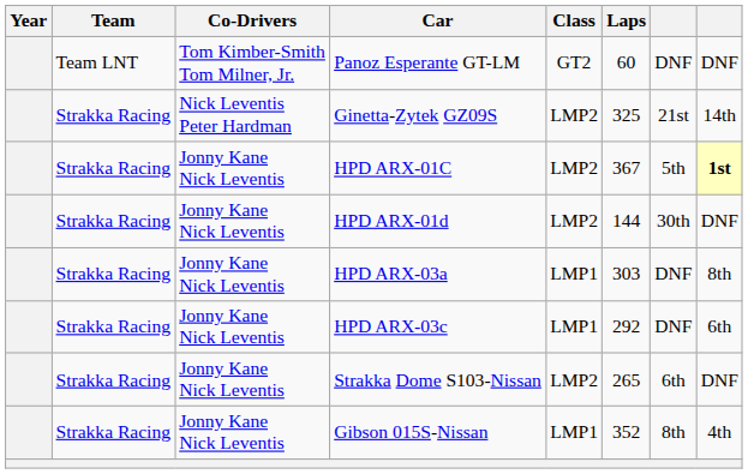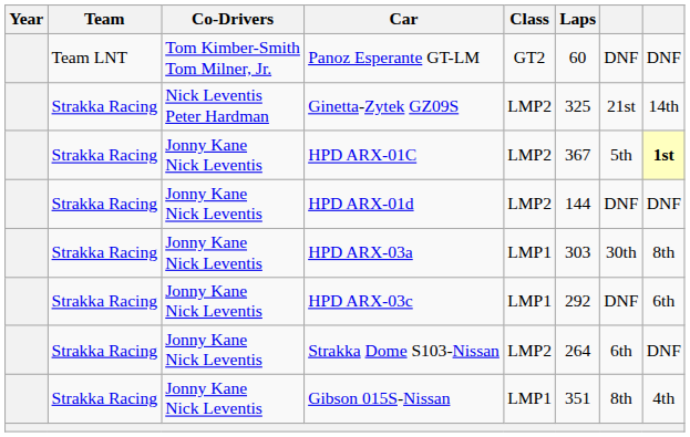HPD ARX-01d | column 7: 30th -> DNF
HPD ARX-03a | column 7: DNF -> 30th
Strakka Dome S103-Nissan | Laps: 265 -> 264
Gibson 015S-Nissan | Laps: 352 -> 351
